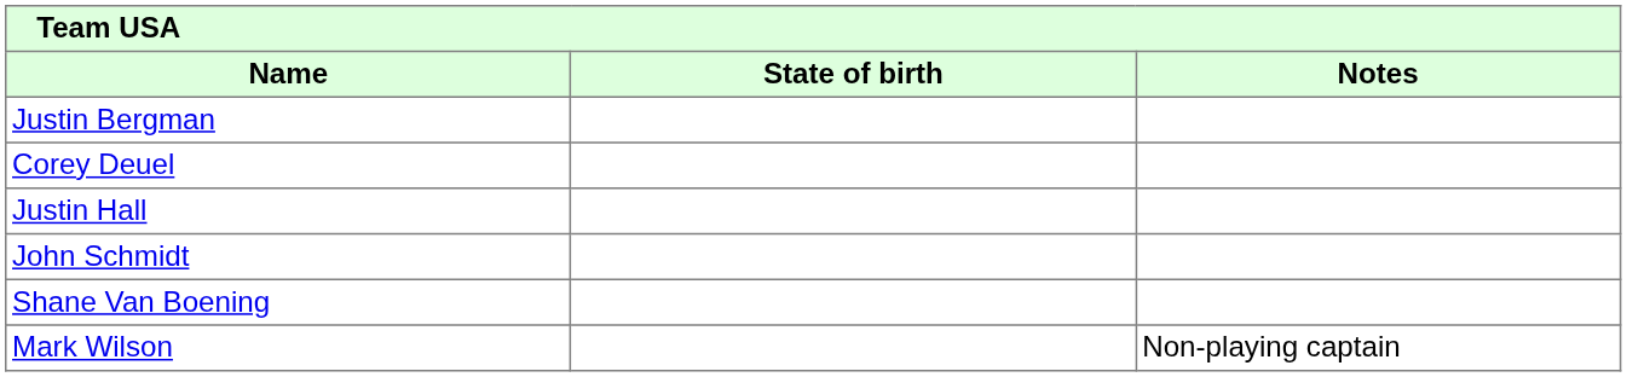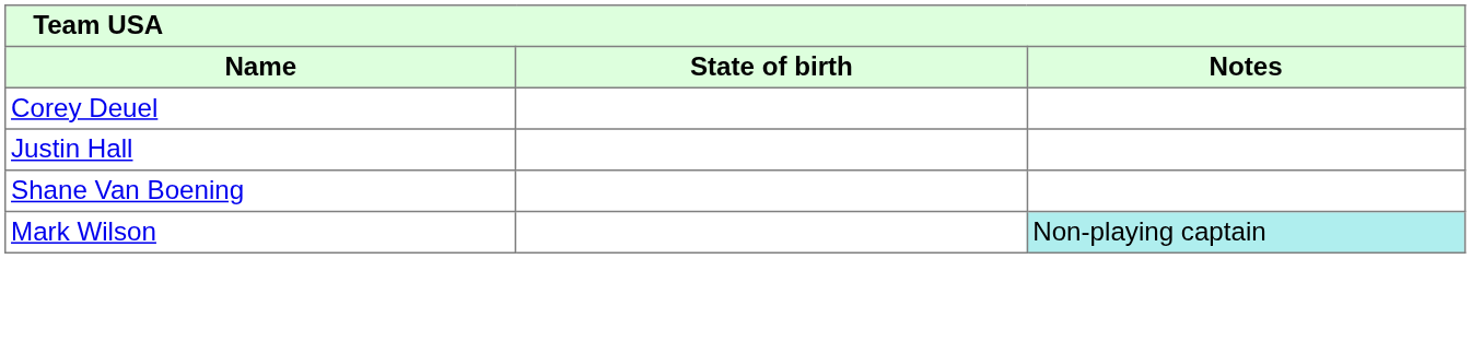- row: Justin Bergman
- row: John Schmidt
Mark Wilson | Notes: no background -> paleturquoise background
